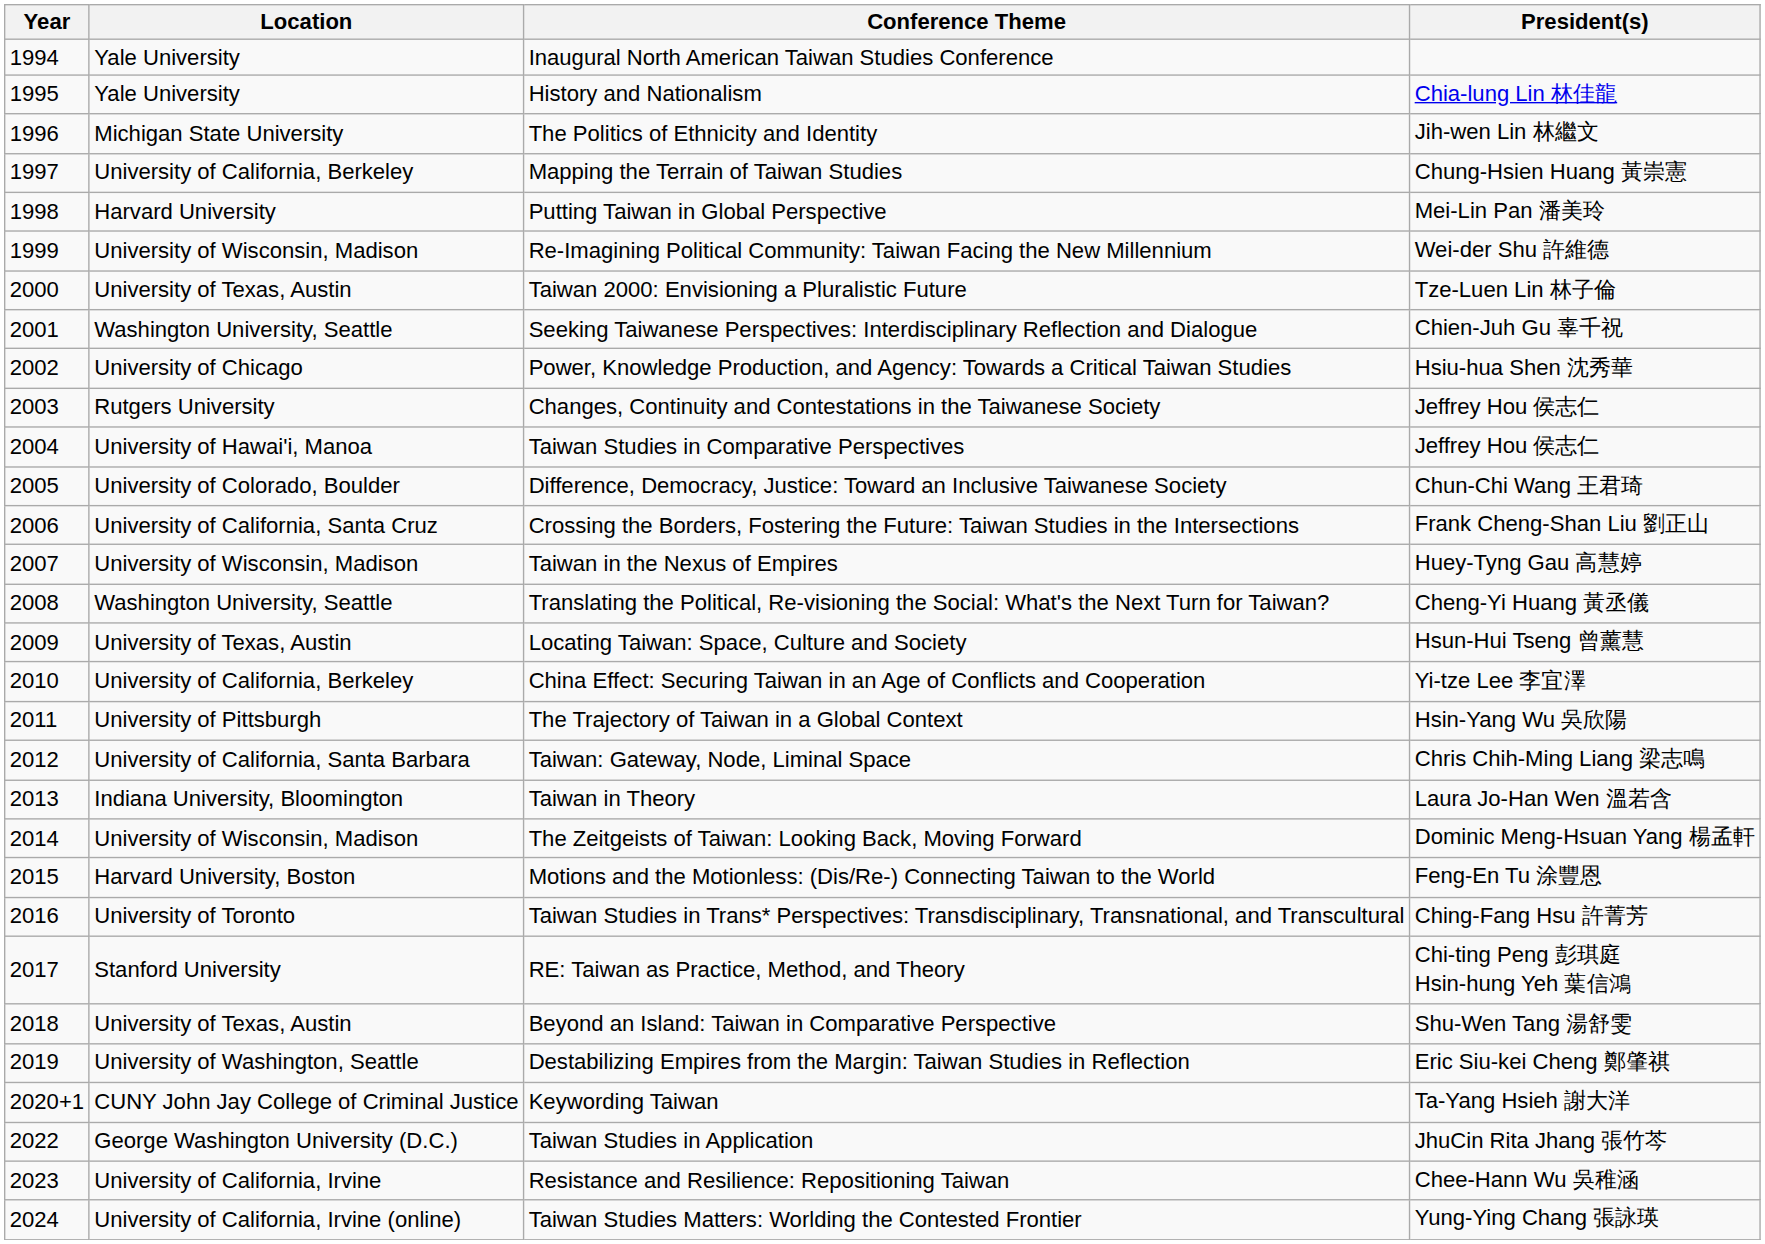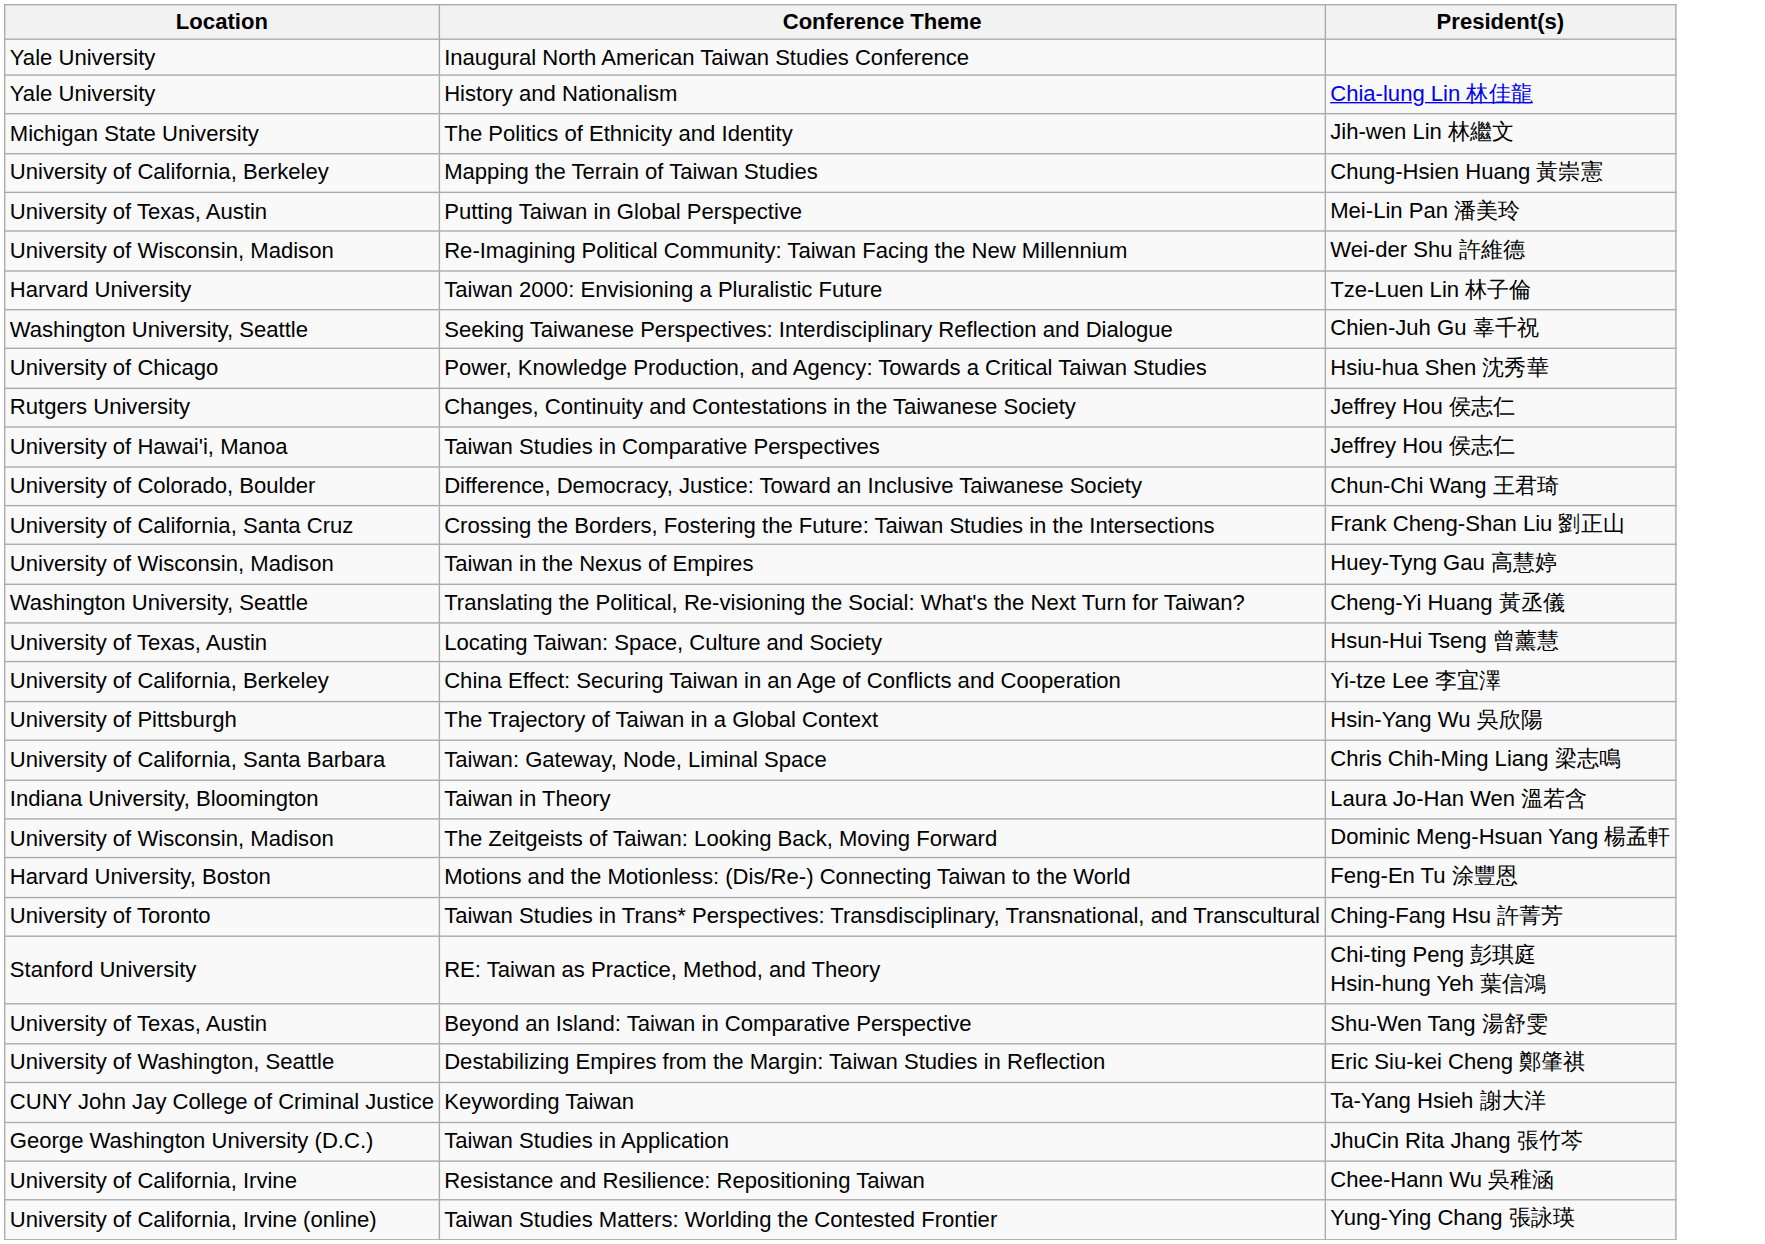- column: Year | 1994 | 1995 | 1996 | 1997 | 1998 | 1999 | 2000 | 2001 | 2002 | 2003 | 2004 | 2005 | 2006 | 2007 | 2008 | 2009 | 2010 | 2011 | 2012 | 2013 | 2014 | 2015 | 2016 | 2017 | 2018 | 2019 | 2020+1 | 2022 | 2023 | 2024
Putting Taiwan in Global Perspective | Location: Harvard University -> University of Texas, Austin
Taiwan 2000: Envisioning a Pluralistic Future | Location: University of Texas, Austin -> Harvard University
